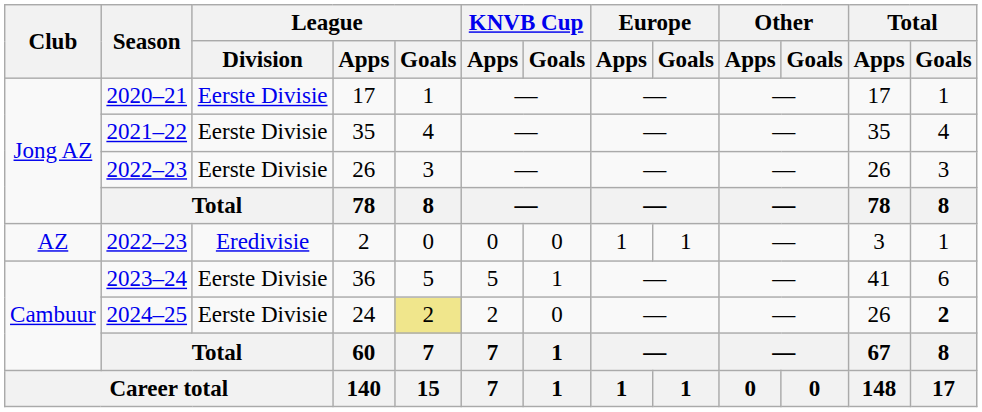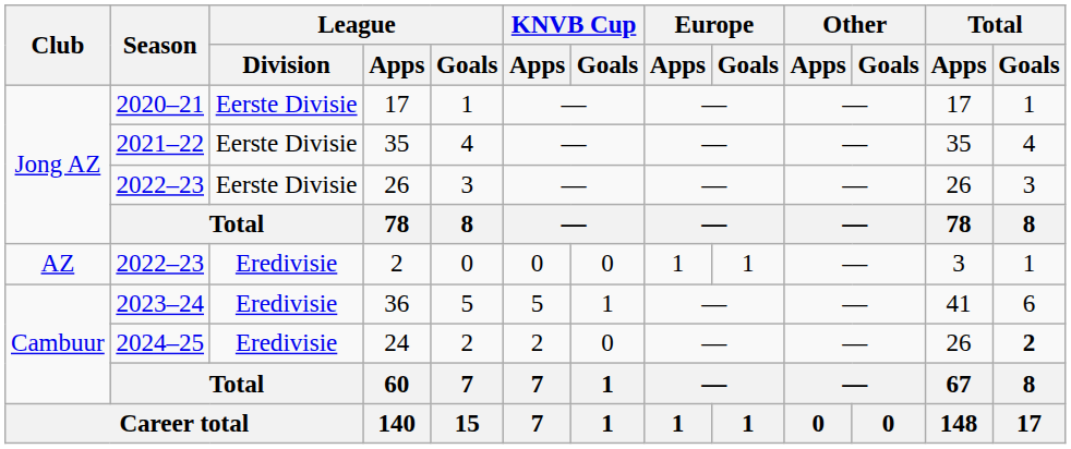36 | League / Division: Eerste Divisie -> Eredivisie
24 | League / Division: Eerste Divisie -> Eredivisie
24 | League / Goals: khaki background -> no background
